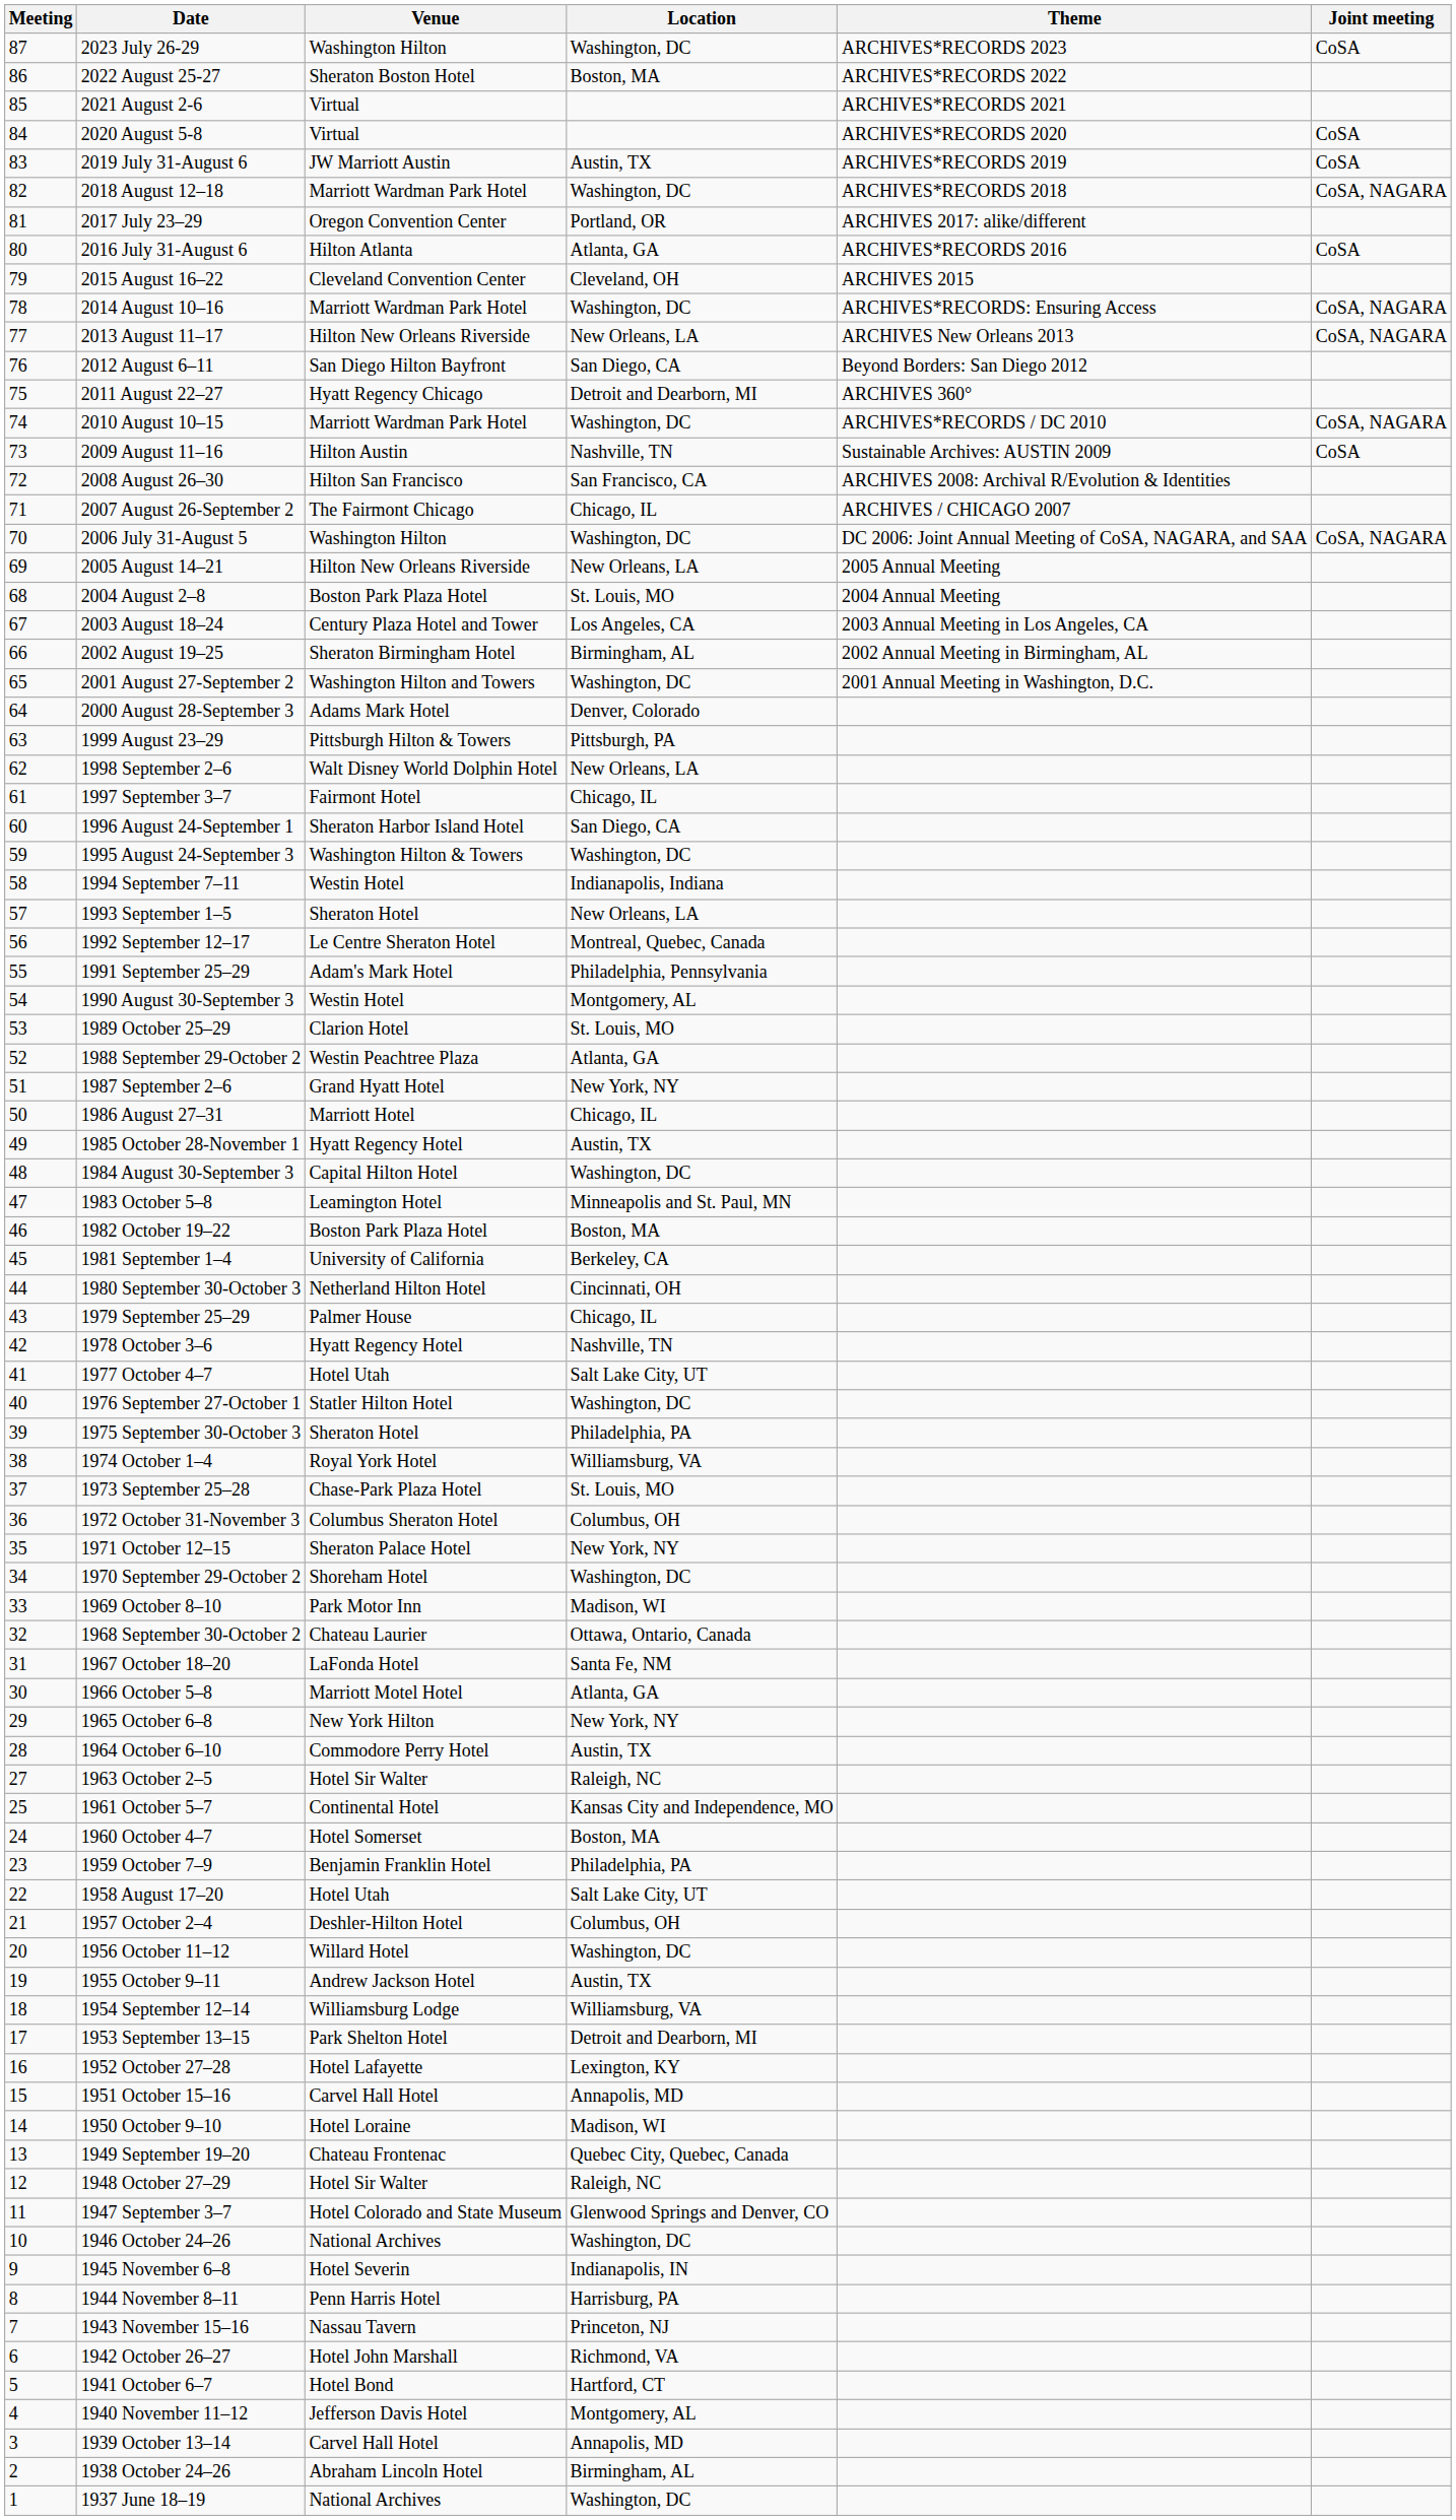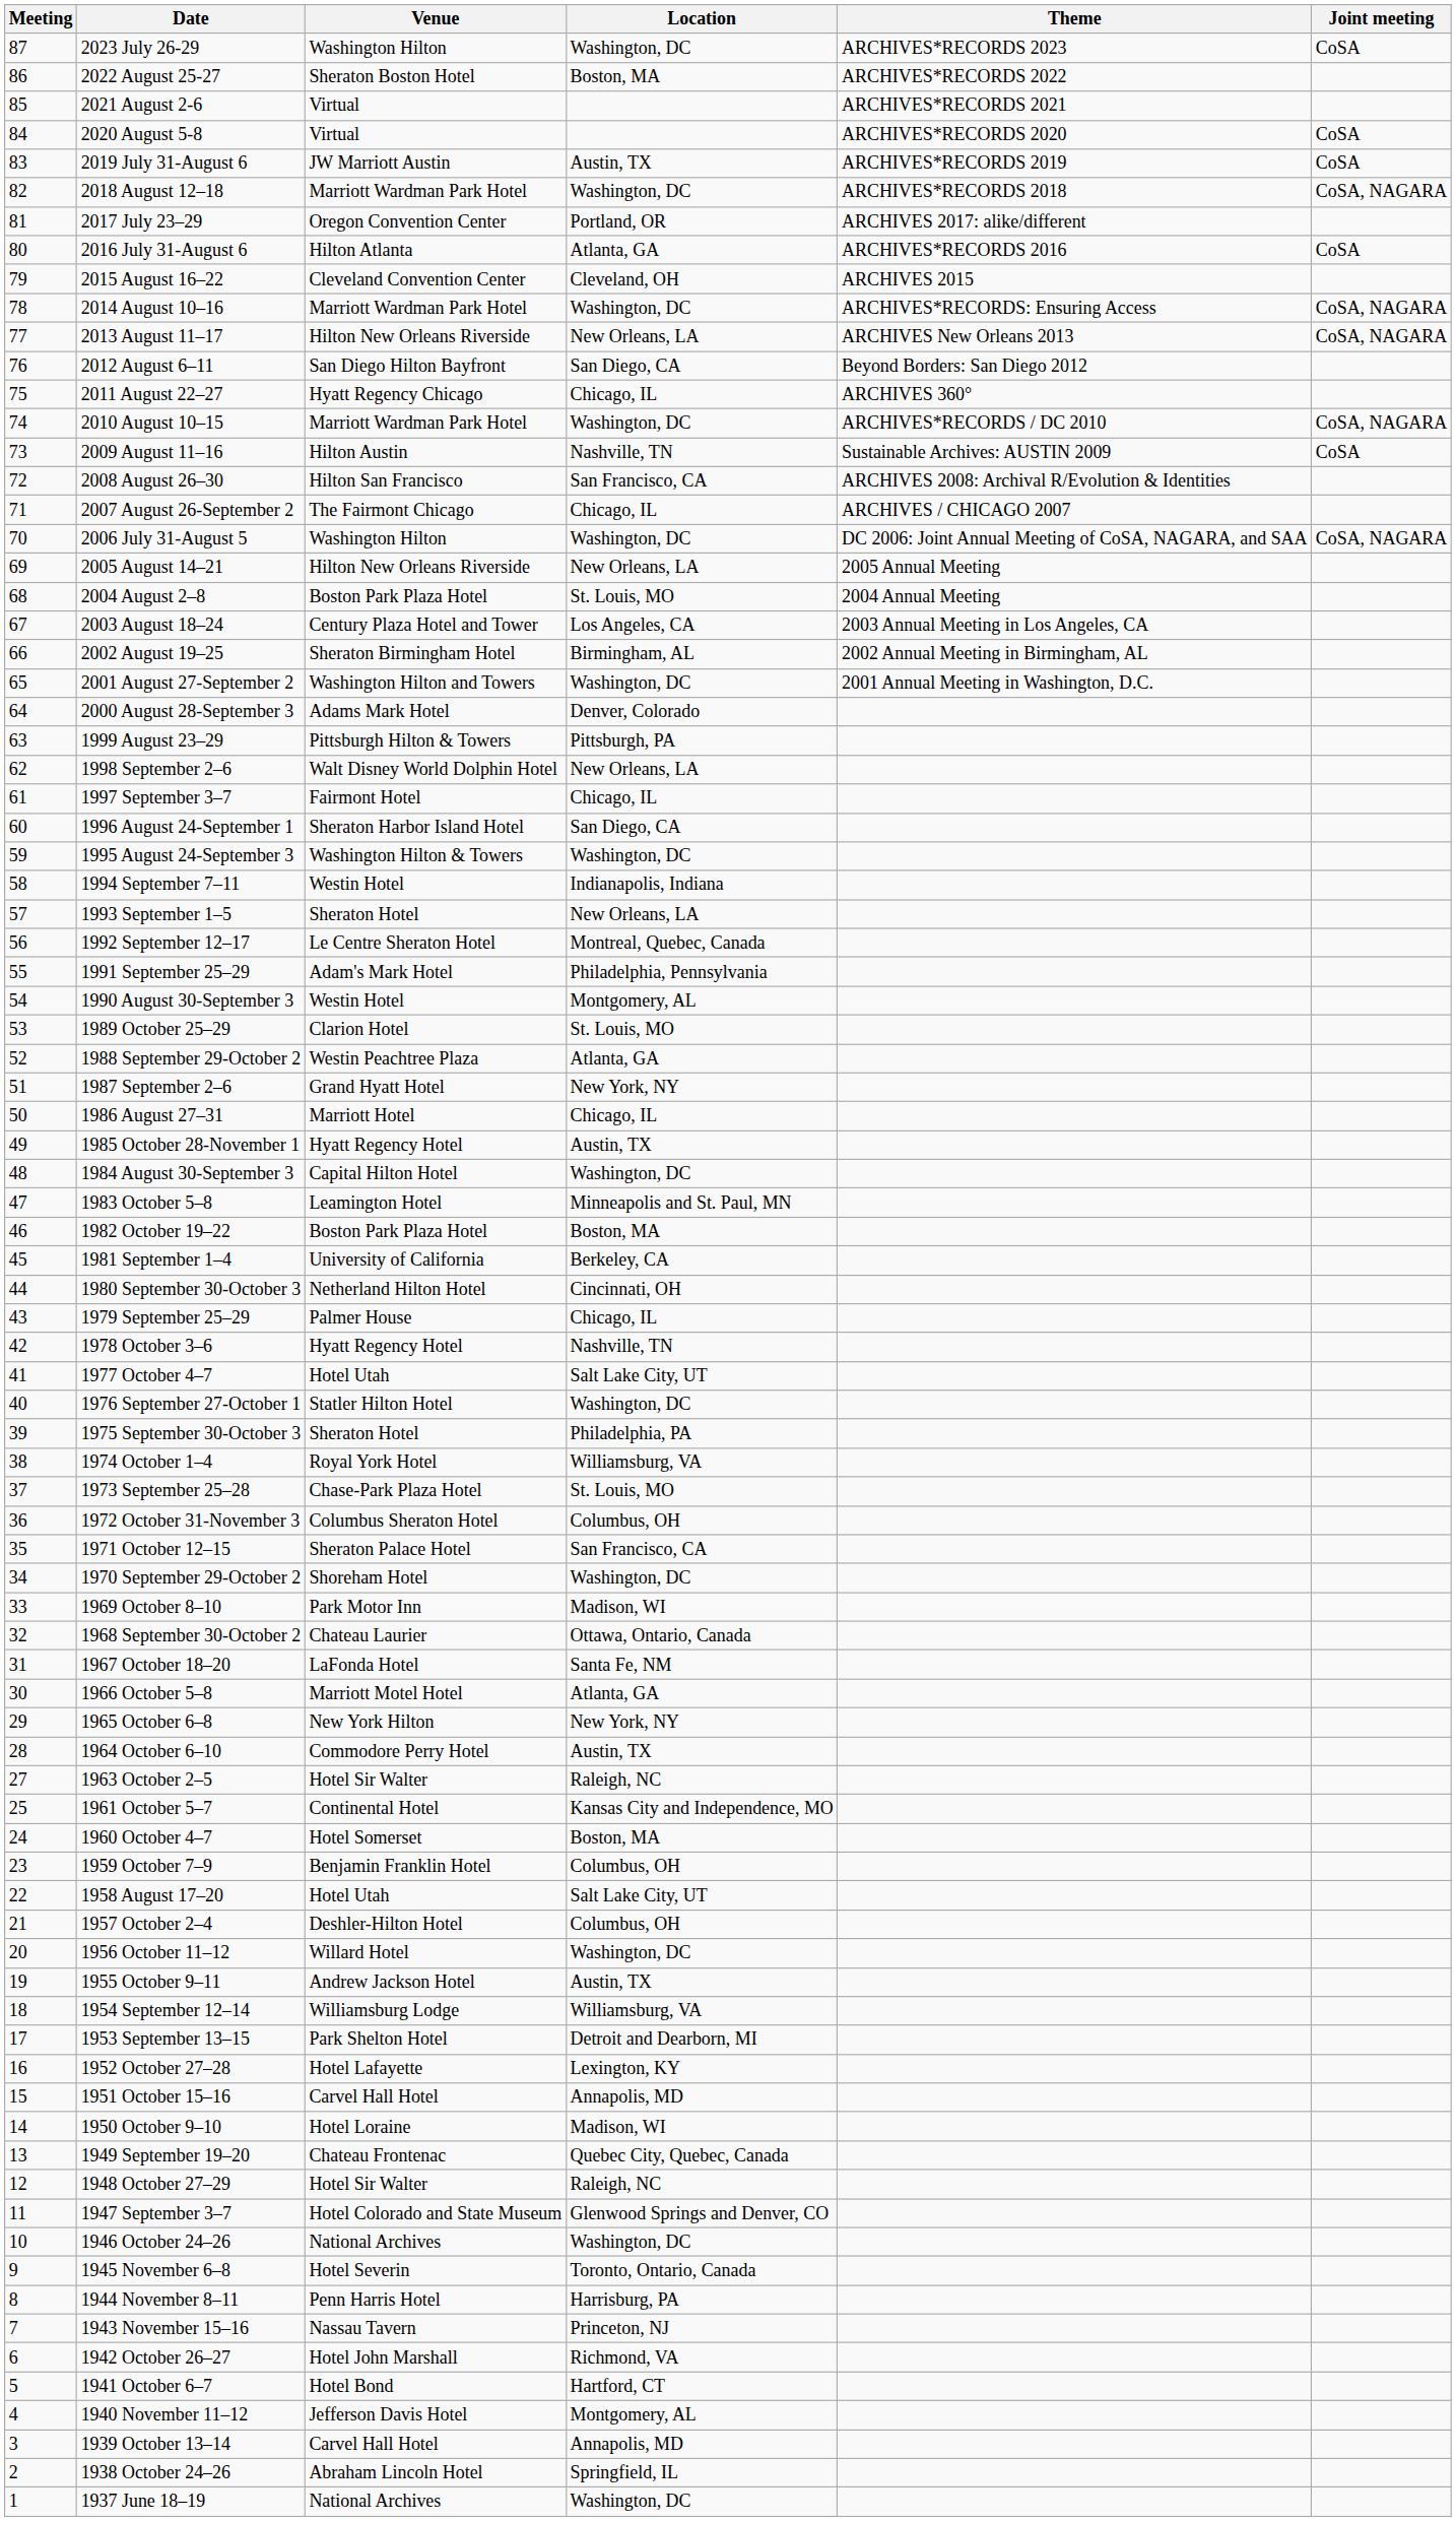2011 August 22–27 | Location: Detroit and Dearborn, MI -> Chicago, IL
1971 October 12–15 | Location: New York, NY -> San Francisco, CA
1959 October 7–9 | Location: Philadelphia, PA -> Columbus, OH
1945 November 6–8 | Location: Indianapolis, IN -> Toronto, Ontario, Canada
1938 October 24–26 | Location: Birmingham, AL -> Springfield, IL
